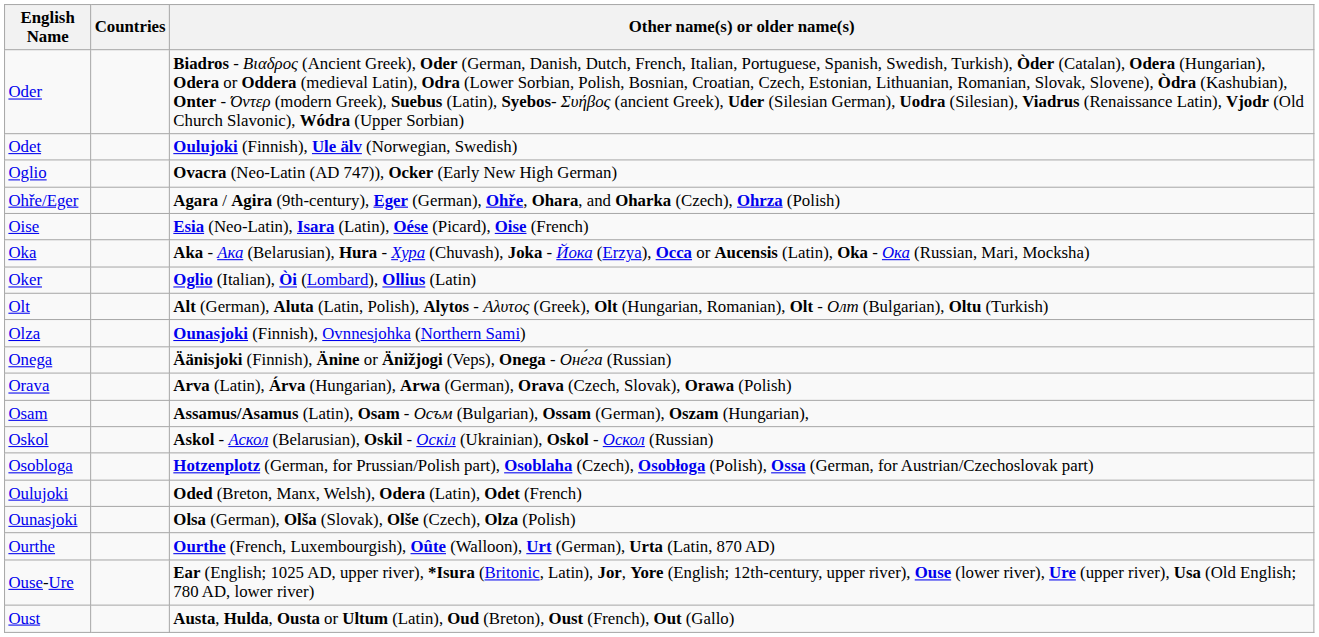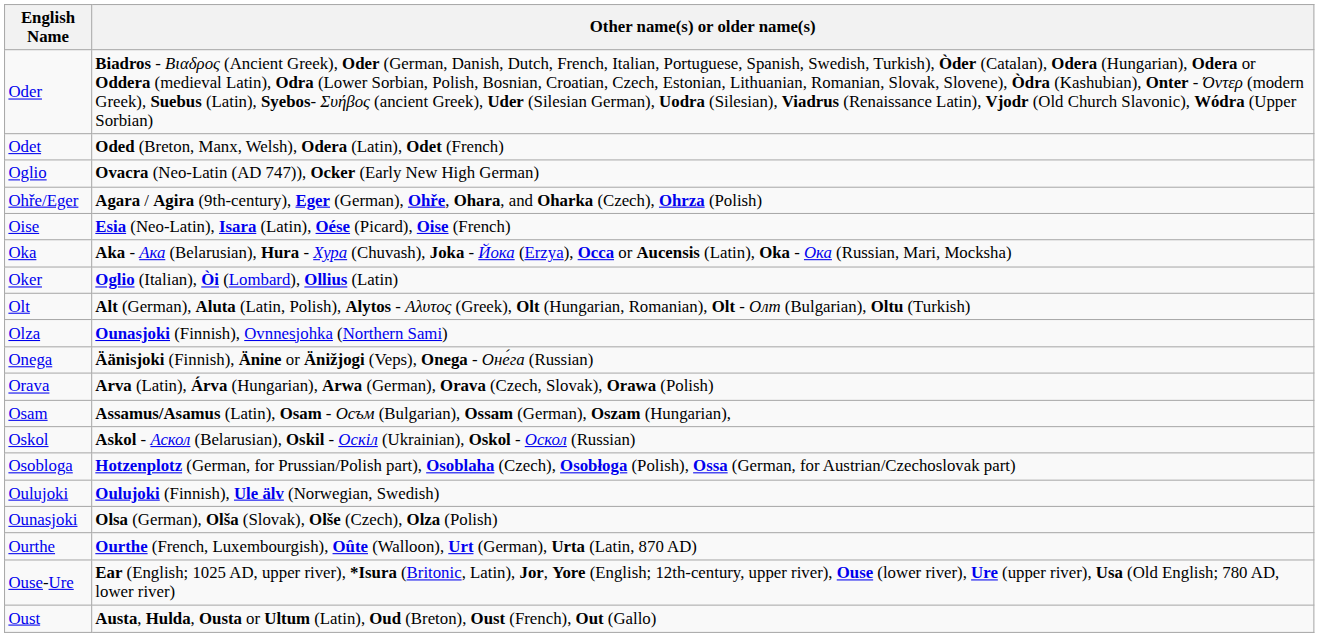- column: Countries
Odet | Other name(s) or older name(s): Oulujoki (Finnish), Ule älv (Norwegian, Swedish) -> Oded (Breton, Manx, Welsh), Odera (Latin), Odet (French)
Oulujoki | Other name(s) or older name(s): Oded (Breton, Manx, Welsh), Odera (Latin), Odet (French) -> Oulujoki (Finnish), Ule älv (Norwegian, Swedish)
